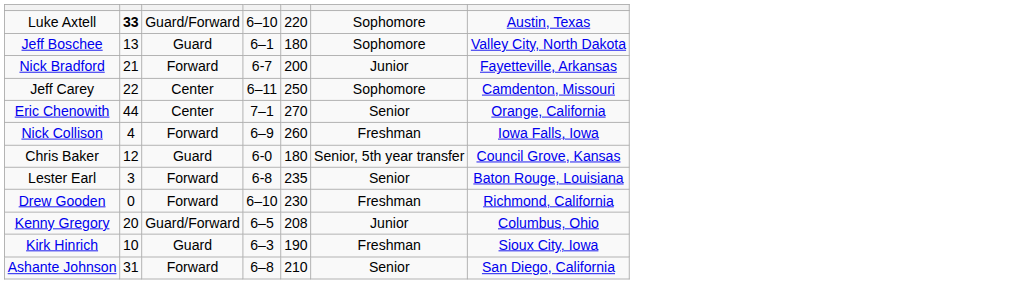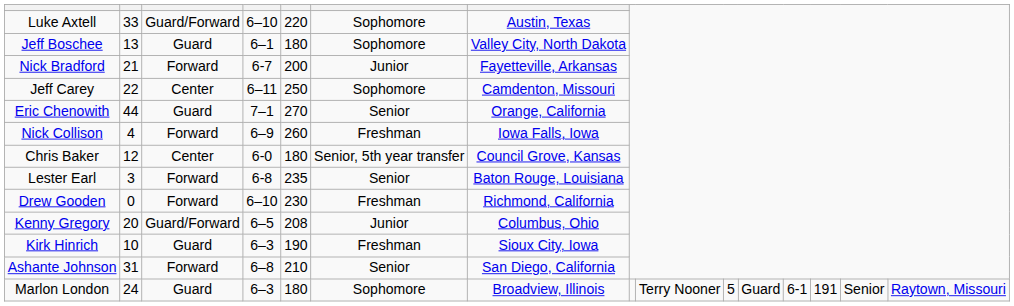Luke Axtell | column 2: bold -> normal
Eric Chenowith | column 3: Center -> Guard
Chris Baker | column 3: Guard -> Center
+ row: Marlon London | 24 | Guard | 6–3 | 180 | Sophomore | Broadview, Illinois | Terry Nooner | 5 | Guard | 6-1 | 191 | Senior | Raytown, Missouri
